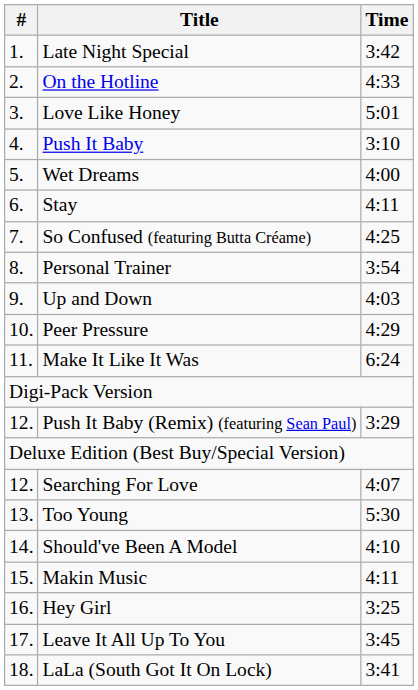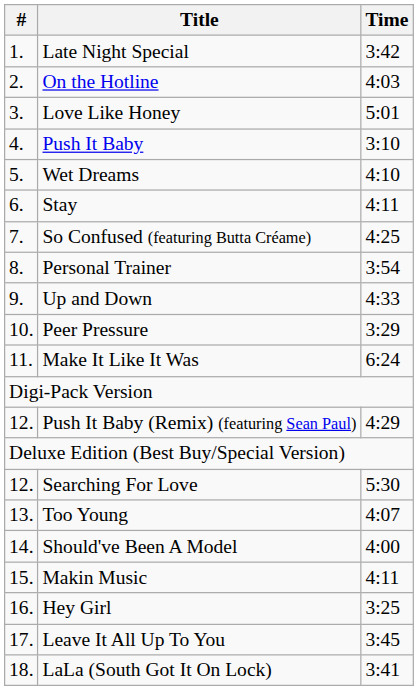On the Hotline | Time: 4:33 -> 4:03
Wet Dreams | Time: 4:00 -> 4:10
Up and Down | Time: 4:03 -> 4:33
Peer Pressure | Time: 4:29 -> 3:29
Push It Baby (Remix) (featuring Sean Paul) | Time: 3:29 -> 4:29
Searching For Love | Time: 4:07 -> 5:30
Too Young | Time: 5:30 -> 4:07
Should've Been A Model | Time: 4:10 -> 4:00
